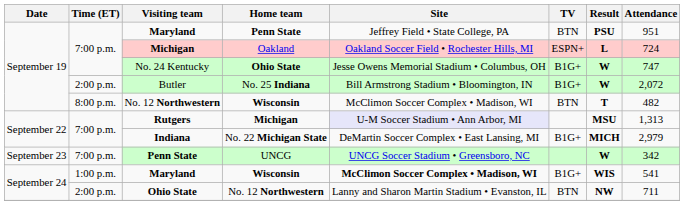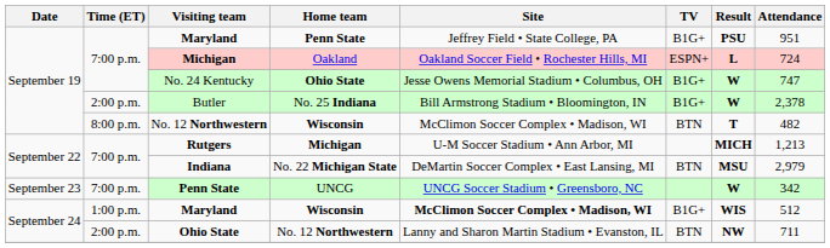Maryland / Penn State | TV: BTN -> B1G+
Butler | Attendance: 2,072 -> 2,378
Rutgers | Site: lavender background -> no background
Rutgers | Result: MSU -> MICH
Rutgers | Attendance: 1,313 -> 1,213
Indiana | TV: B1G+ -> BTN
Indiana | Result: MICH -> MSU
Maryland / Wisconsin | Attendance: 541 -> 512
